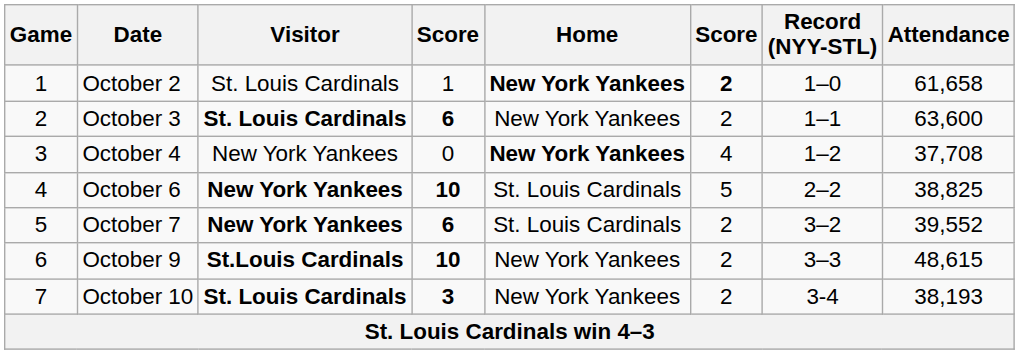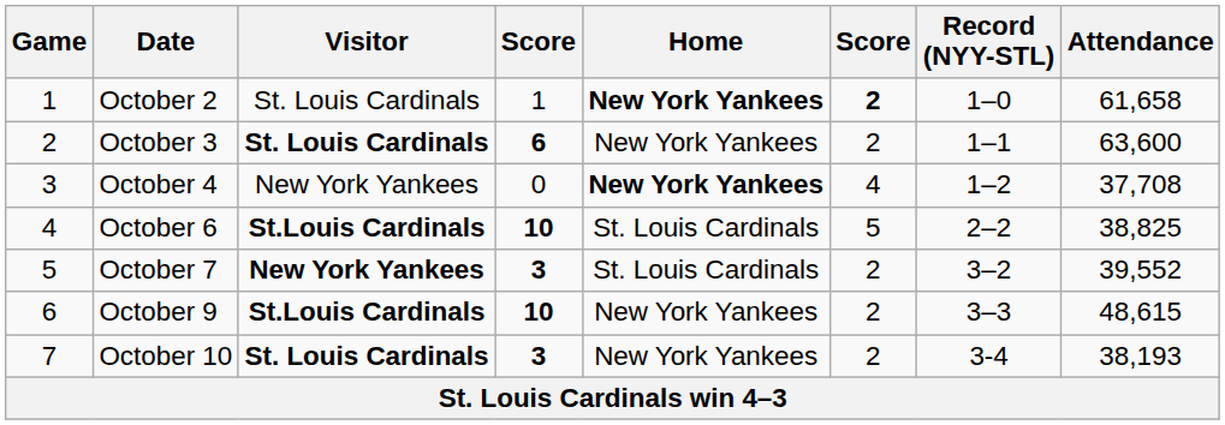October 6 | Visitor: New York Yankees -> St.Louis Cardinals
October 7 | column 4: 6 -> 3
